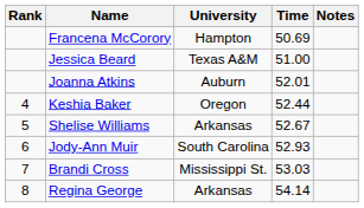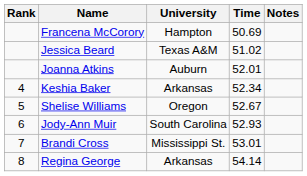Jessica Beard | Time: 51.00 -> 51.02
Keshia Baker | University: Oregon -> Arkansas
Keshia Baker | Time: 52.44 -> 52.34
Shelise Williams | University: Arkansas -> Oregon
Brandi Cross | Time: 53.03 -> 53.01
